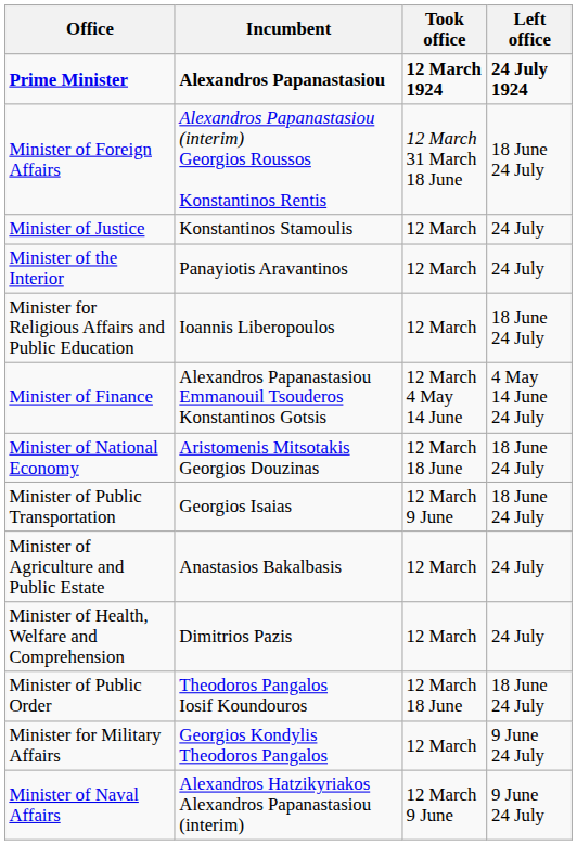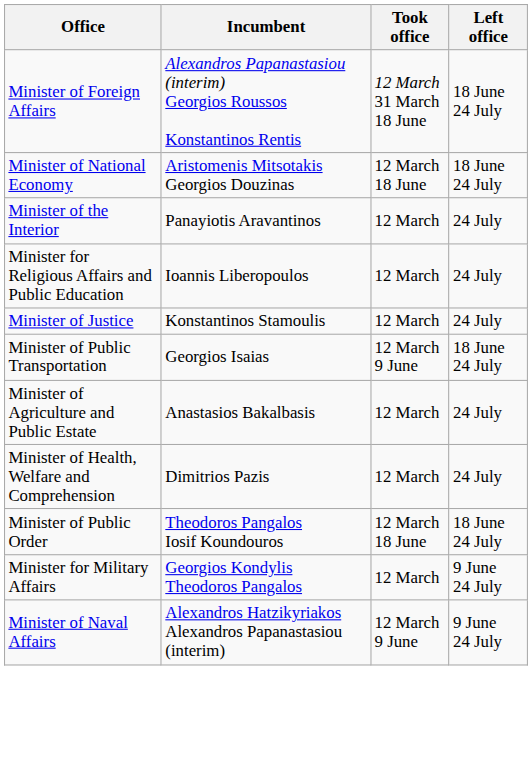- row: Prime Minister | Alexandros Papanastasiou | 12 March 1924 | 24 July 1924
rows swapped: Minister of Justice <-> Minister of National Economy
Minister for Religious Affairs and Public Education | Left office: 18 June 24 July -> 24 July
- row: Minister of Finance | Alexandros Papanastasiou Emmanouil Tsouderos Konstantinos Gotsis | 12 March 4 May 14 June | 4 May 14 June 24 July
